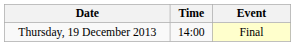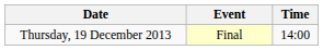columns swapped: Time <-> Event
